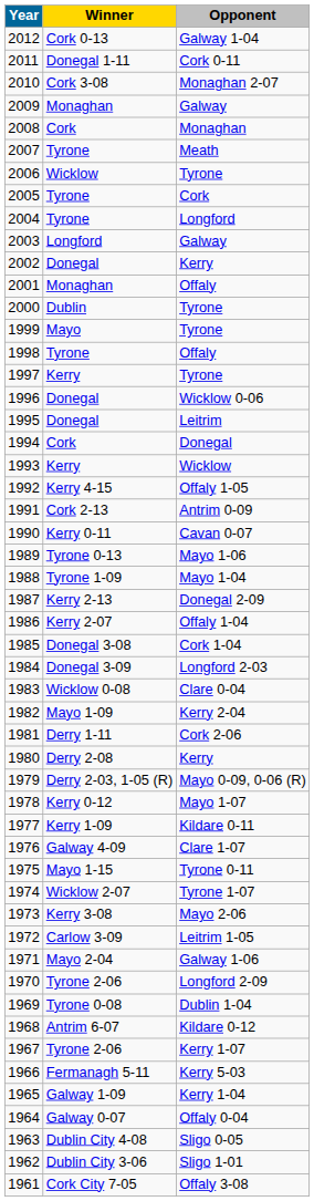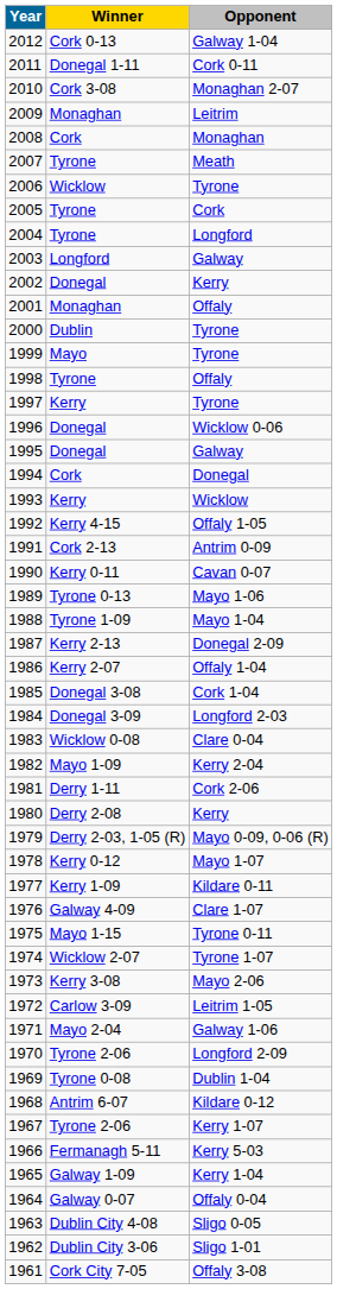2009 | Opponent: Galway -> Leitrim
1995 | Opponent: Leitrim -> Galway
